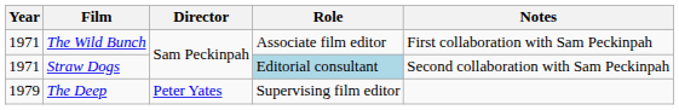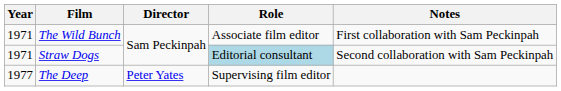The Deep | Year: 1979 -> 1977
